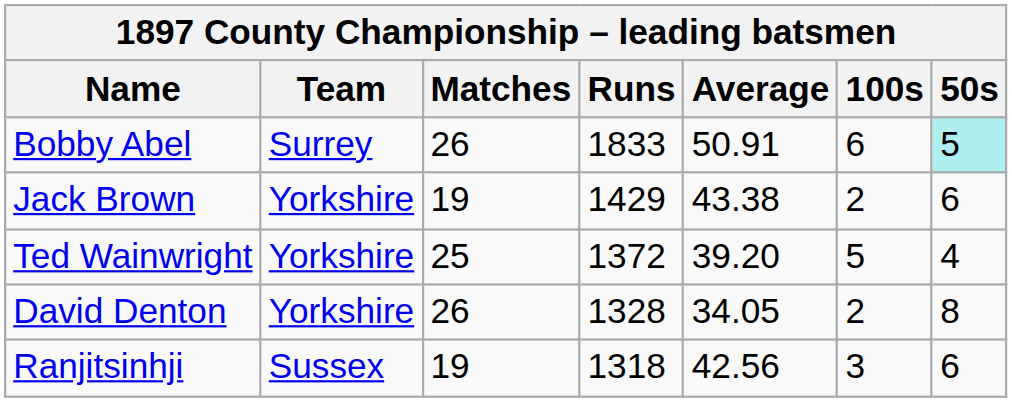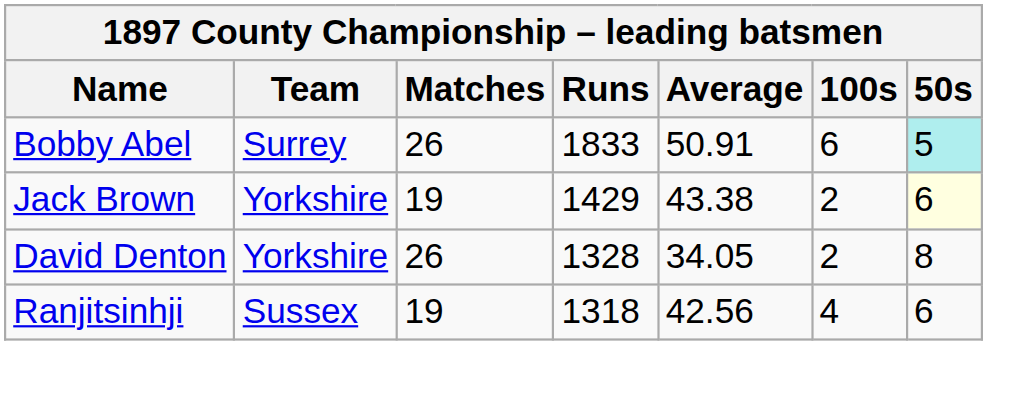Jack Brown | 50s: no background -> lightyellow background
- row: Ted Wainwright | Yorkshire | 25 | 1372 | 39.20 | 5 | 4
Ranjitsinhji | 100s: 3 -> 4
